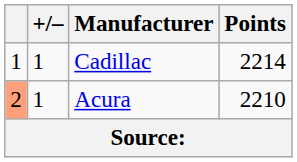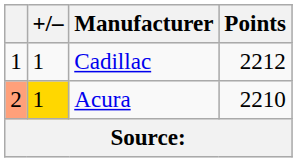Cadillac | Points: 2214 -> 2212
Acura | +/–: no background -> gold background
